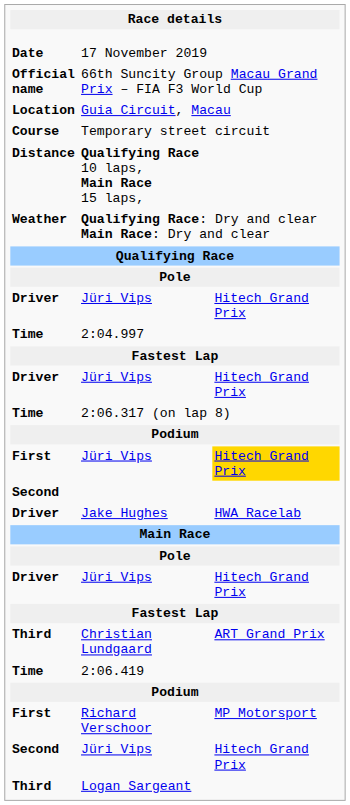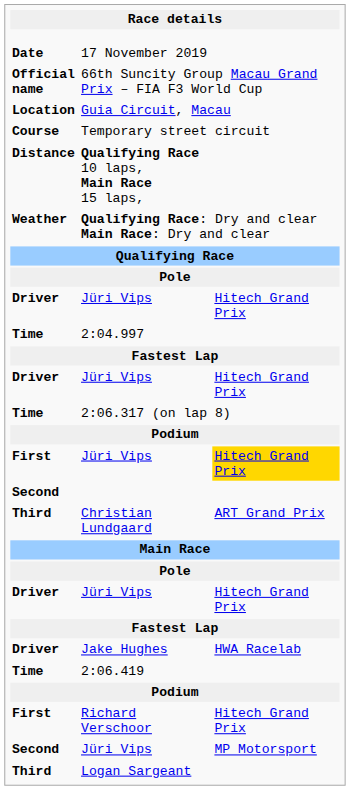rows swapped: Christian Lundgaard <-> Jake Hughes
Richard Verschoor | column 3: MP Motorsport -> Hitech Grand Prix
Second / Jüri Vips | column 3: Hitech Grand Prix -> MP Motorsport
